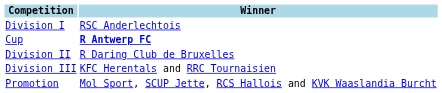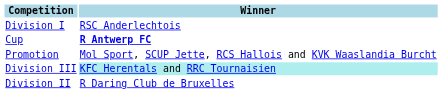rows swapped: Division II <-> Promotion
Division III | Winner: no background -> paleturquoise background
